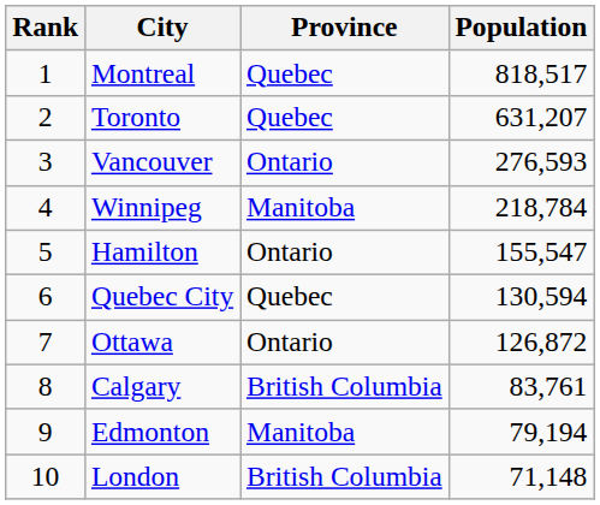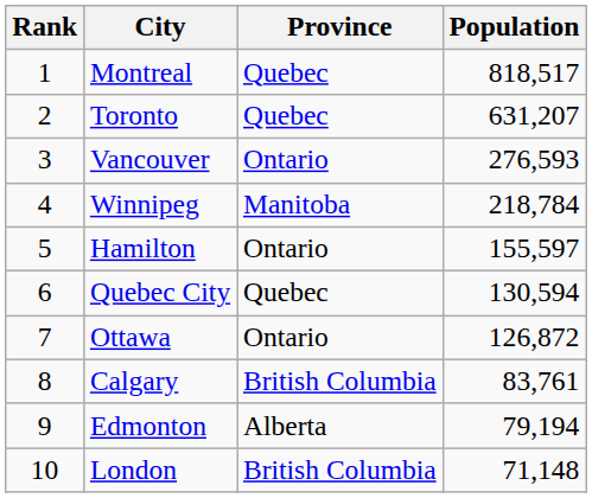Hamilton | Population: 155,547 -> 155,597
Edmonton | Province: Manitoba -> Alberta
